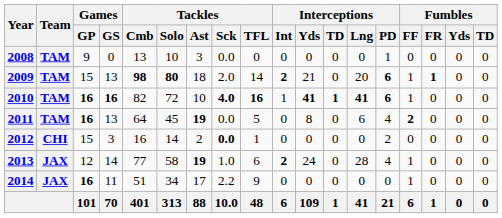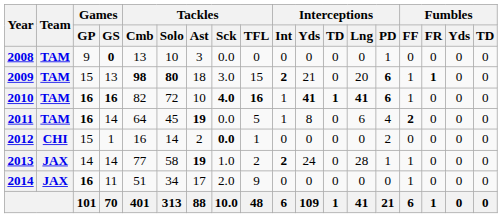2008 | Games / GS: normal -> bold
2009 | Tackles / Sck: 2.0 -> 3.0
2009 | Tackles / TFL: 14 -> 15
2011 | Games / GS: 13 -> 14
2011 | Interceptions / Int: 0 -> 1
2012 | Games / GS: 3 -> 1
2013 | Games / GP: 12 -> 14
2013 | Tackles / TFL: 6 -> 2
2013 | Interceptions / PD: 4 -> 1
2014 | Tackles / Sck: 2.2 -> 2.0
